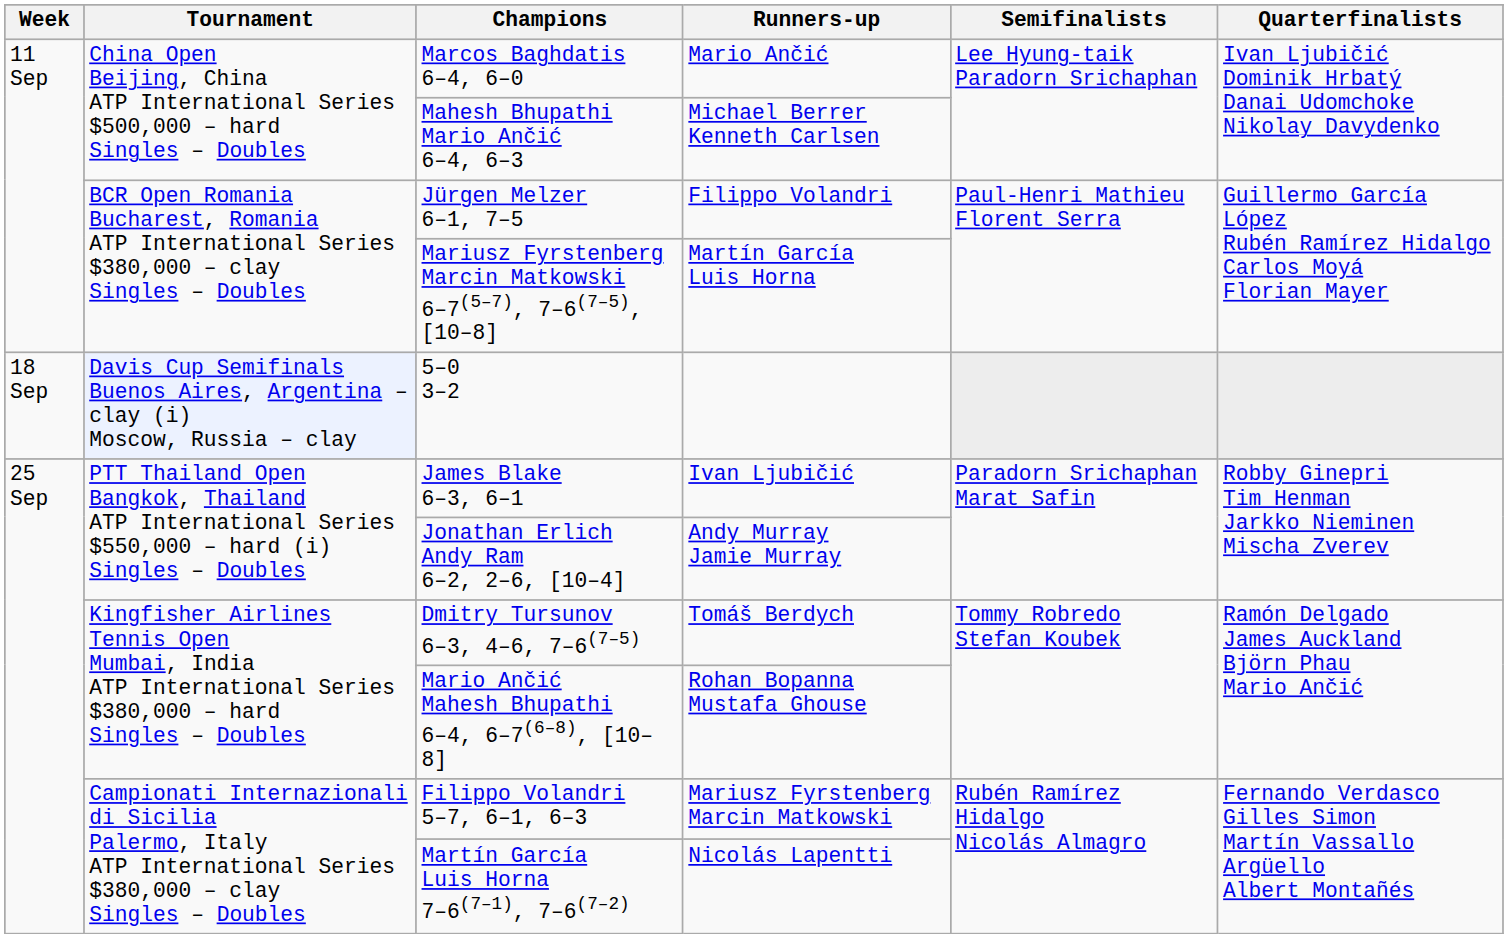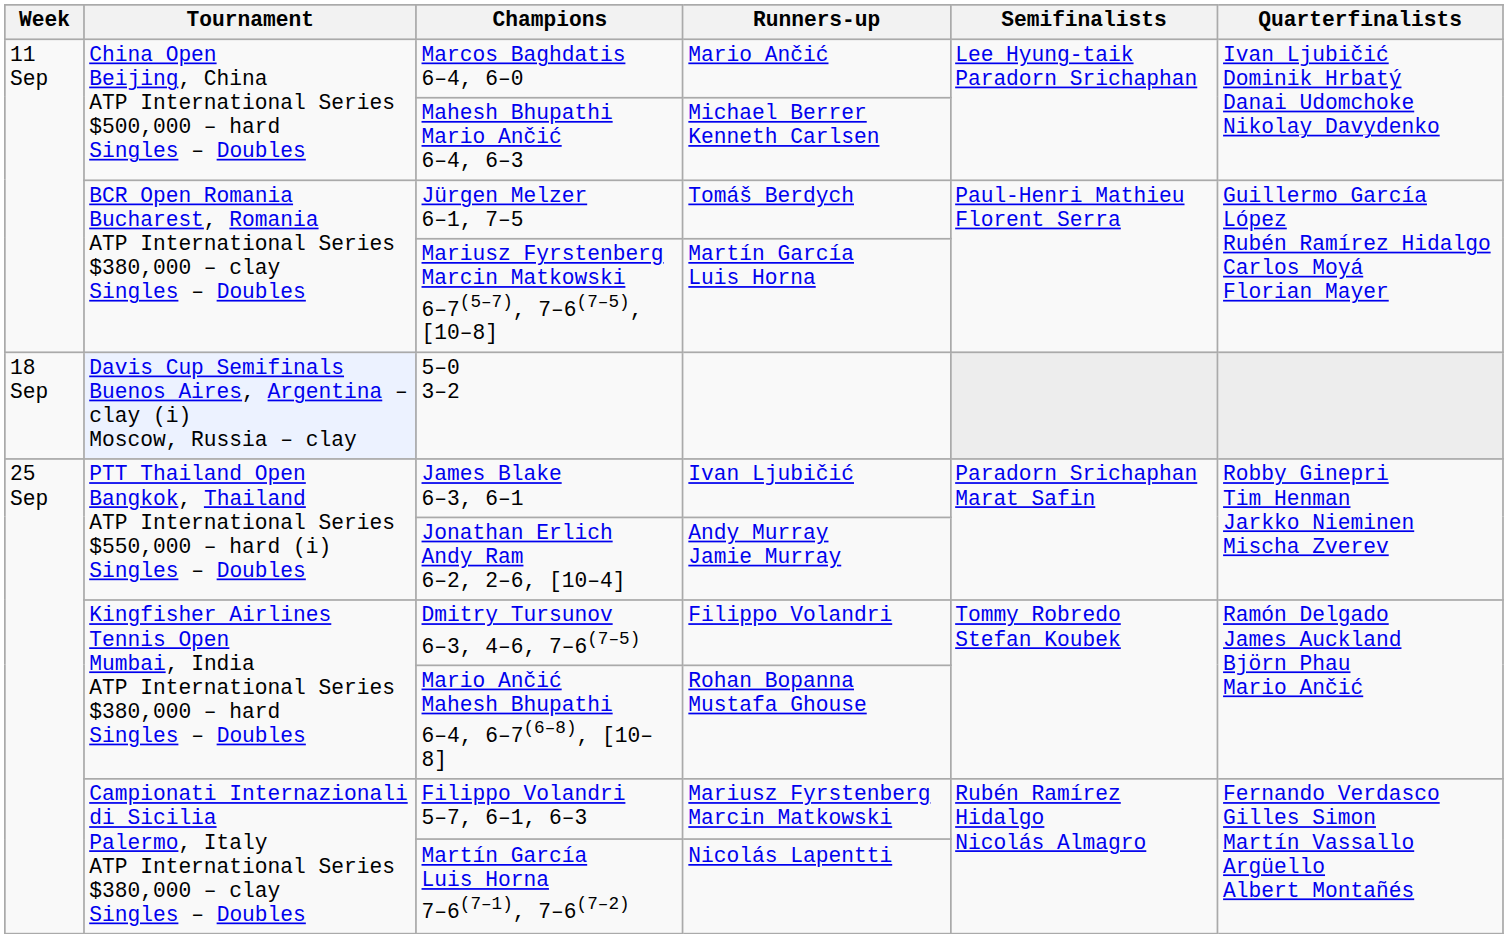Jürgen Melzer 6–1, 7–5 | Runners-up: Filippo Volandri -> Tomáš Berdych
Dmitry Tursunov 6–3, 4–6, 7–6(7–5) | Runners-up: Tomáš Berdych -> Filippo Volandri
